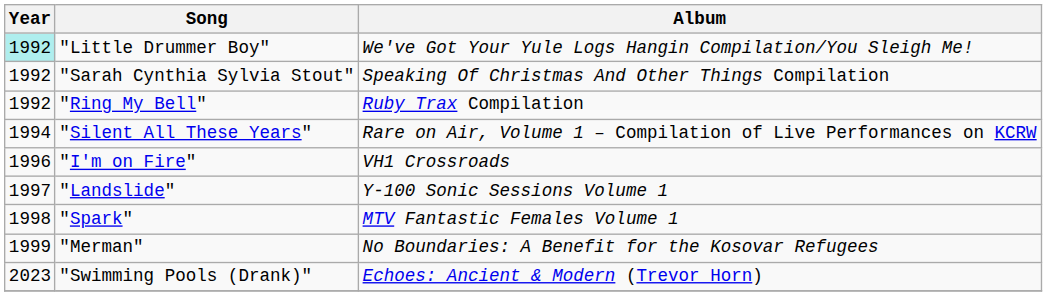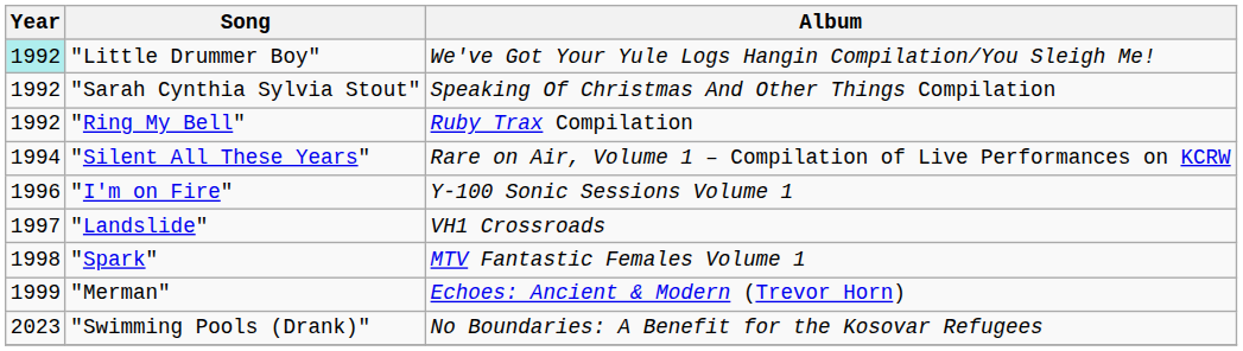"I'm on Fire" | Album: VH1 Crossroads -> Y-100 Sonic Sessions Volume 1
"Landslide" | Album: Y-100 Sonic Sessions Volume 1 -> VH1 Crossroads
"Merman" | Album: No Boundaries: A Benefit for the Kosovar Refugees -> Echoes: Ancient & Modern (Trevor Horn)
"Swimming Pools (Drank)" | Album: Echoes: Ancient & Modern (Trevor Horn) -> No Boundaries: A Benefit for the Kosovar Refugees
